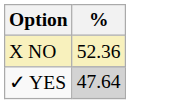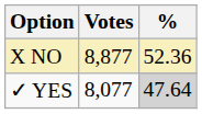+ column: Votes | 8,877 | 8,077
